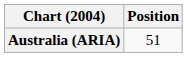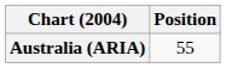Australia (ARIA) | Position: 51 -> 55
